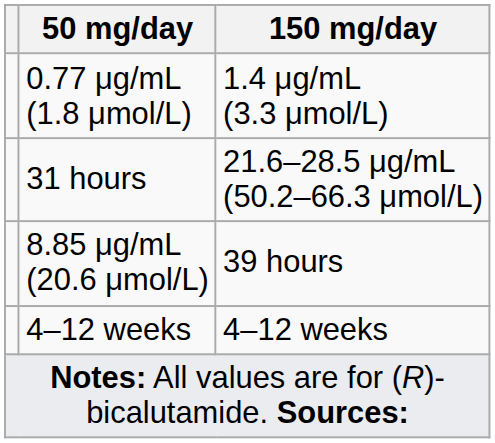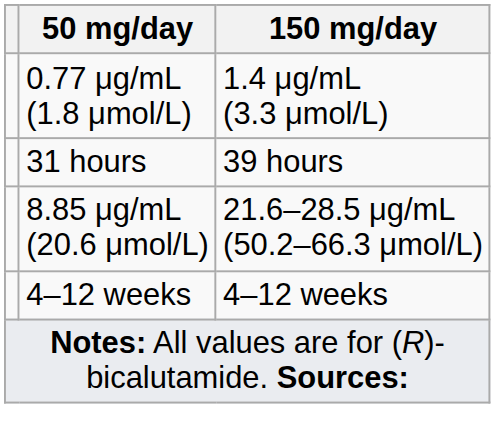31 hours | 150 mg/day: 21.6–28.5 μg/mL (50.2–66.3 μmol/L) -> 39 hours
8.85 μg/mL (20.6 μmol/L) | 150 mg/day: 39 hours -> 21.6–28.5 μg/mL (50.2–66.3 μmol/L)
